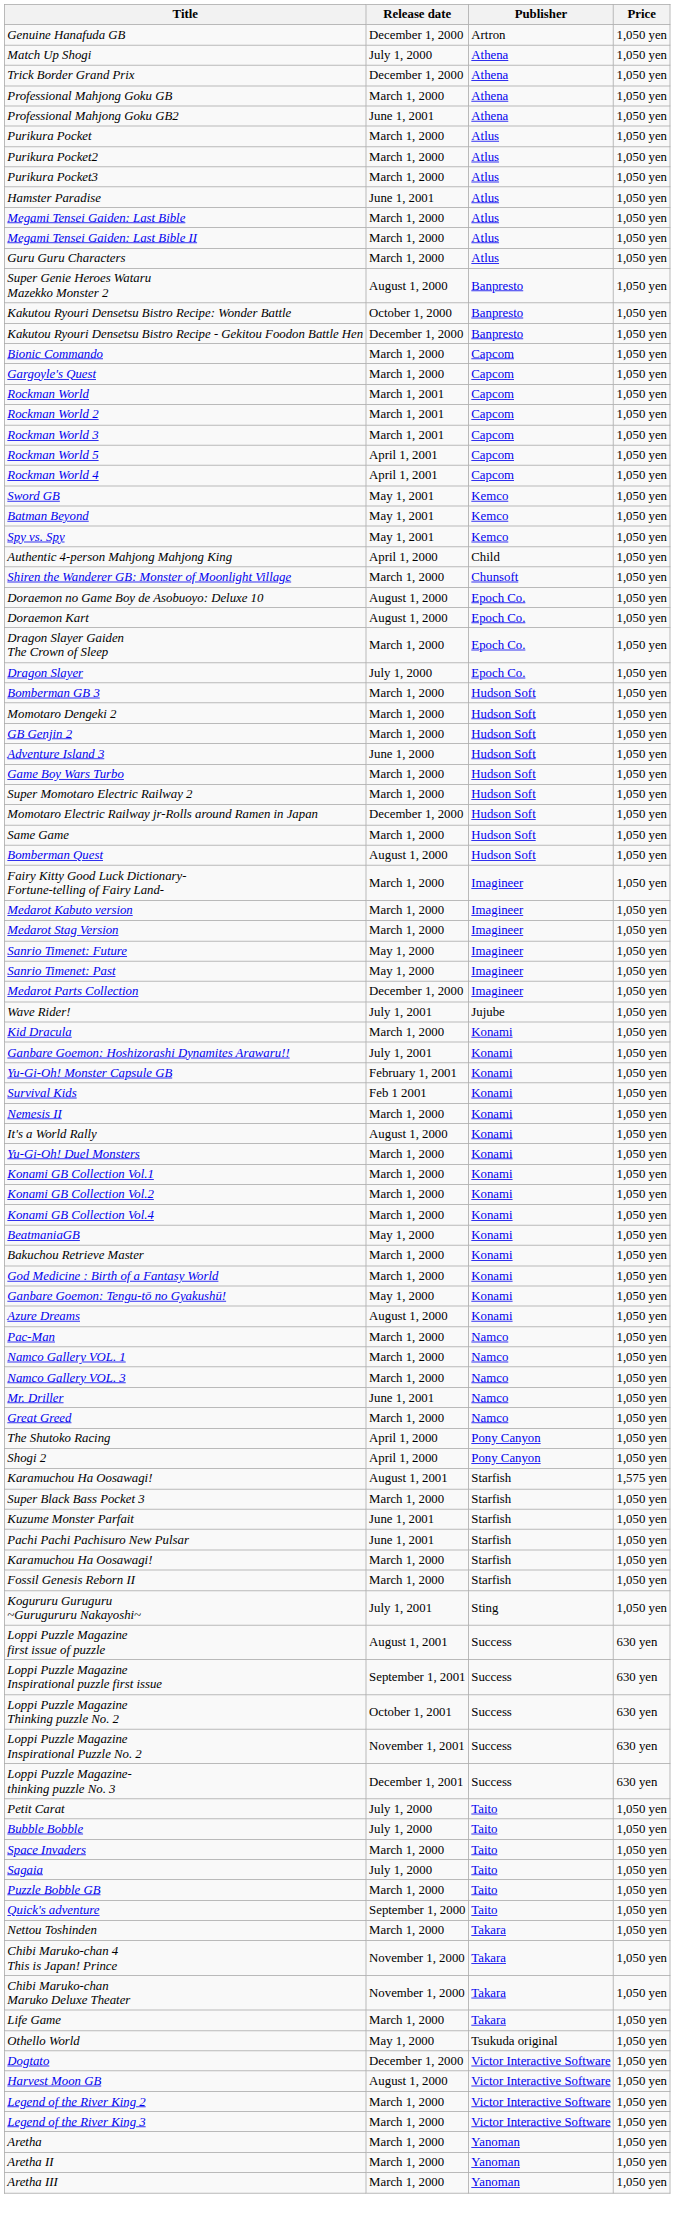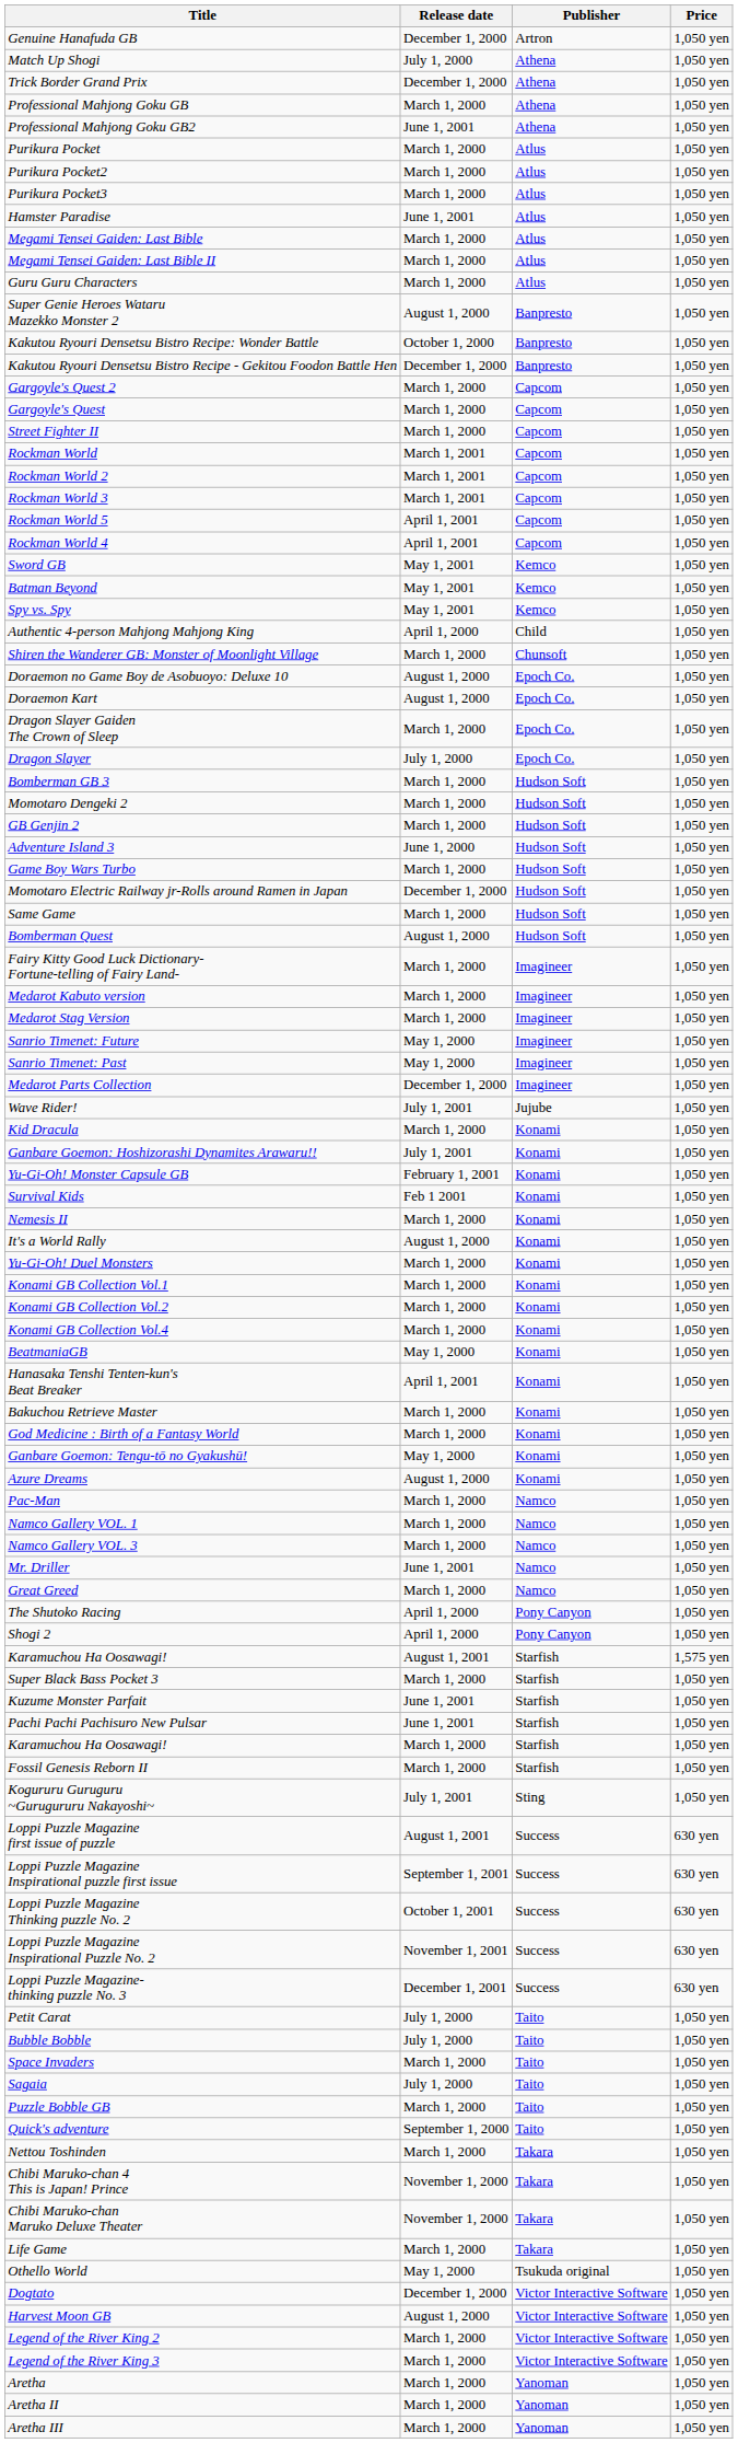- row: Bionic Commando | March 1, 2000 | Capcom | 1,050 yen
+ row: Gargoyle's Quest 2 | March 1, 2000 | Capcom | 1,050 yen
+ row: Street Fighter II | March 1, 2000 | Capcom | 1,050 yen
- row: Super Momotaro Electric Railway 2 | March 1, 2000 | Hudson Soft | 1,050 yen
+ row: Hanasaka Tenshi Tenten-kun's Beat Breaker | April 1, 2001 | Konami | 1,050 yen
